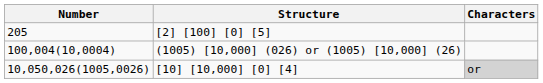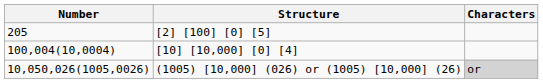100,004(10,0004) | Structure: (1005) [10,000] (026) or (1005) [10,000] (26) -> [10] [10,000] [0] [4]
10,050,026(1005,0026) | Structure: [10] [10,000] [0] [4] -> (1005) [10,000] (026) or (1005) [10,000] (26)
